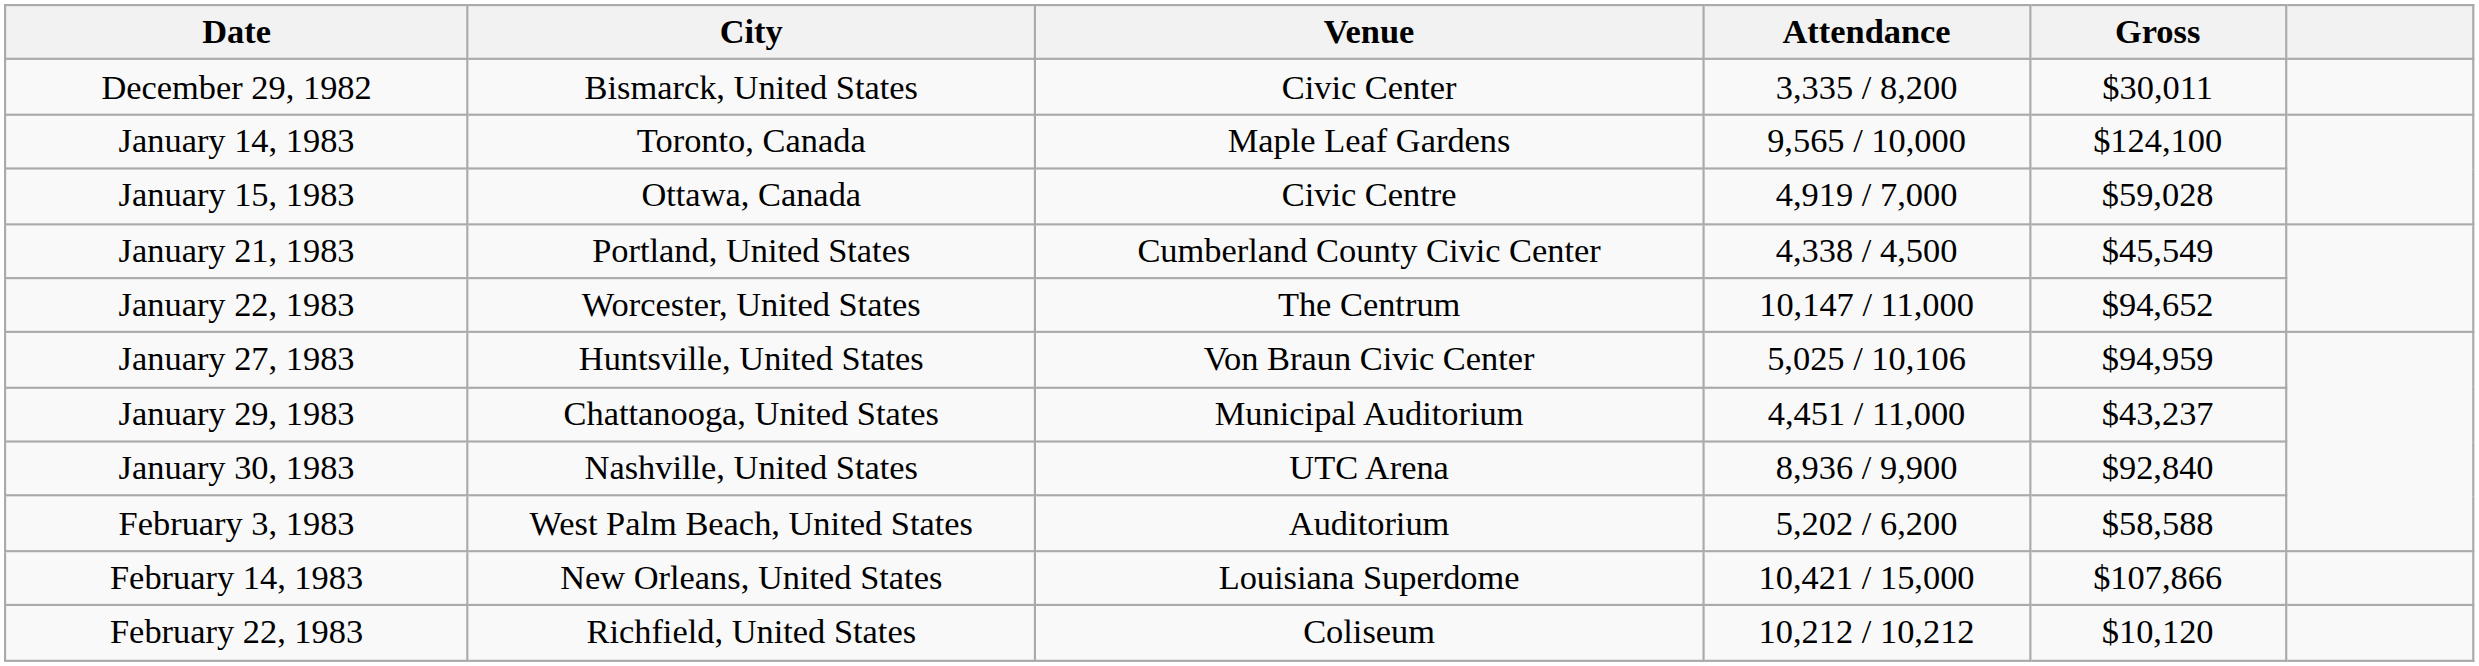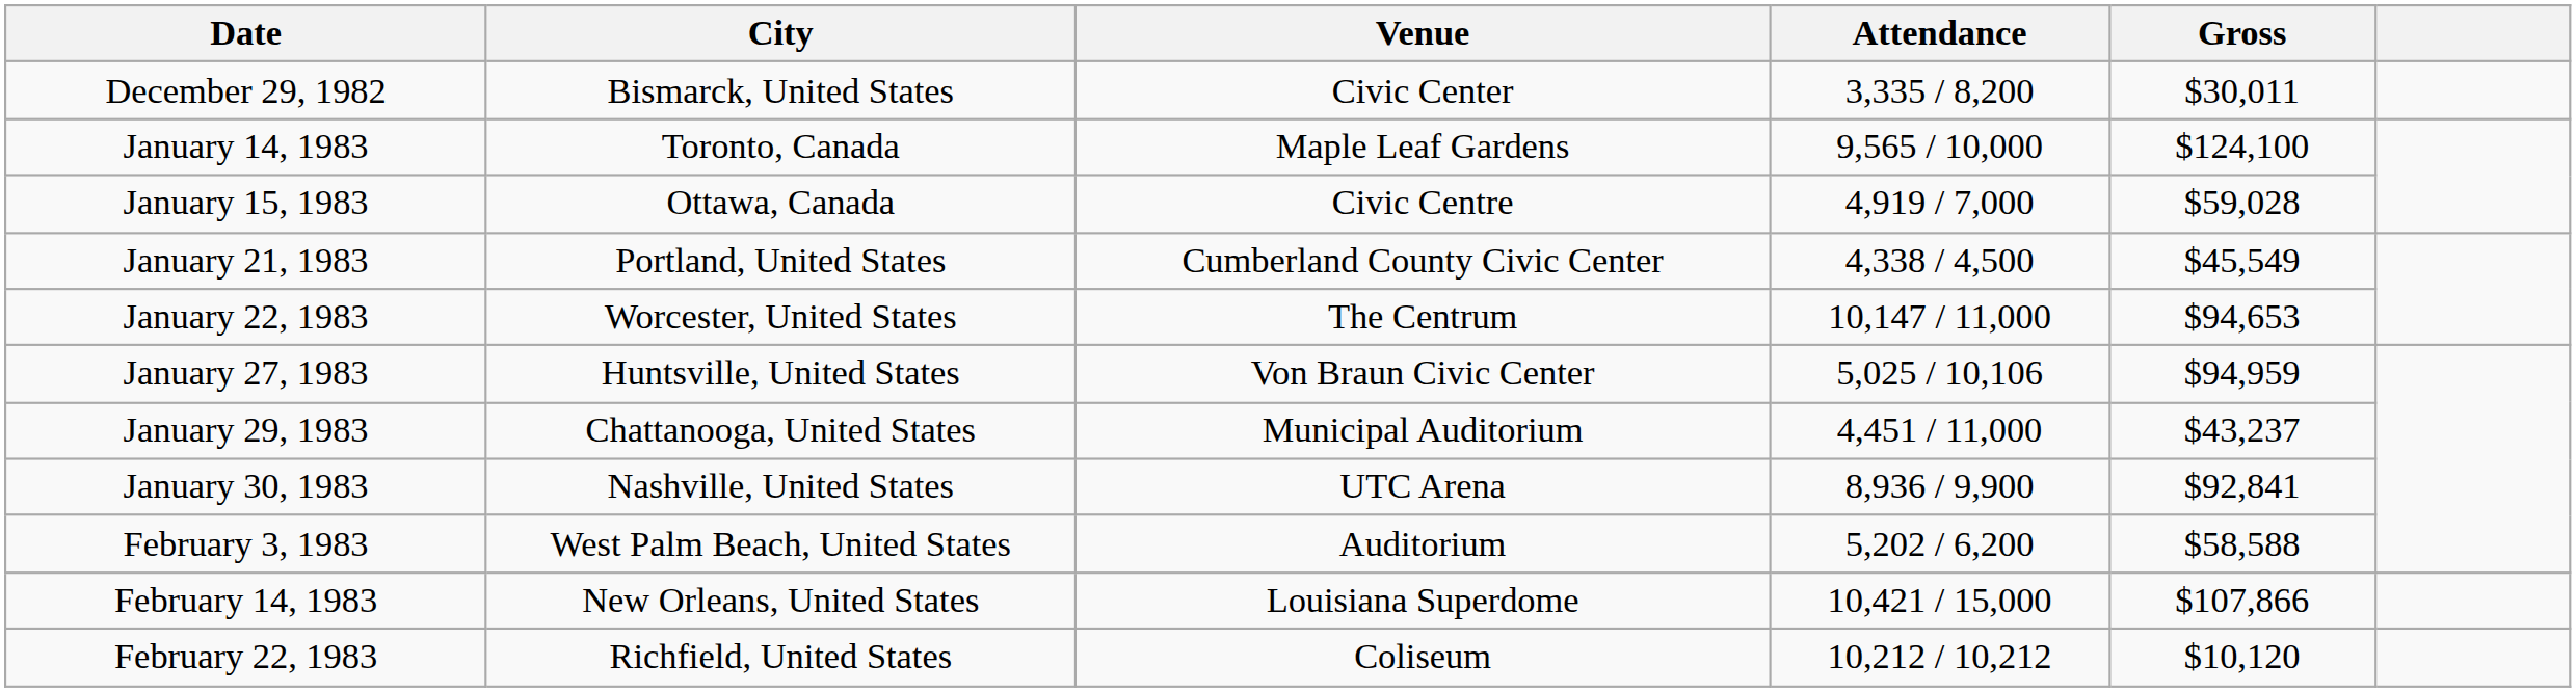January 22, 1983 | Gross: $94,652 -> $94,653
January 30, 1983 | Gross: $92,840 -> $92,841
